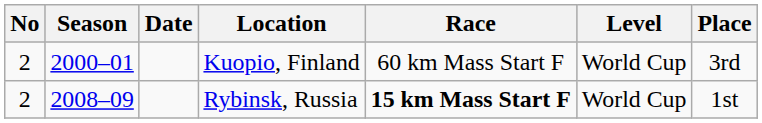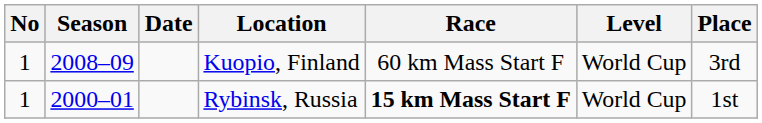Kuopio, Finland | No: 2 -> 1
Kuopio, Finland | Season: 2000–01 -> 2008–09
Rybinsk, Russia | No: 2 -> 1
Rybinsk, Russia | Season: 2008–09 -> 2000–01
